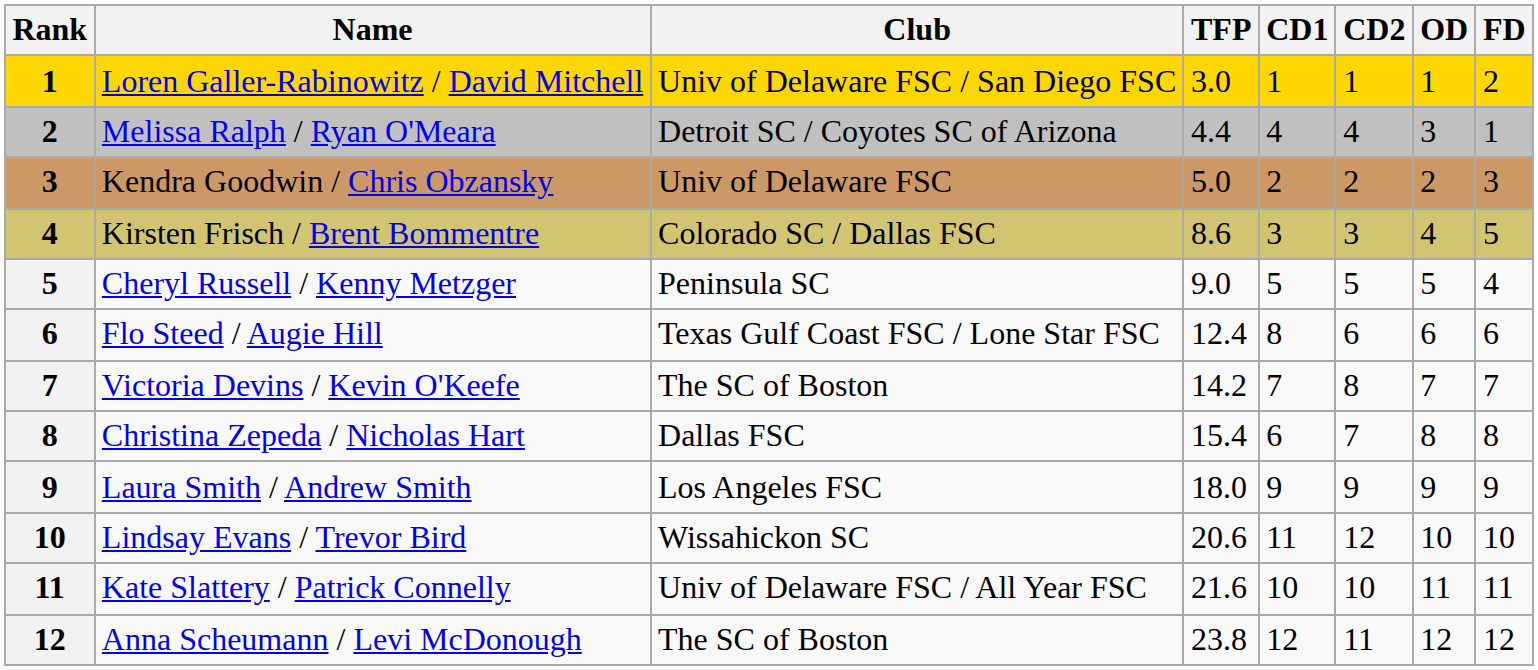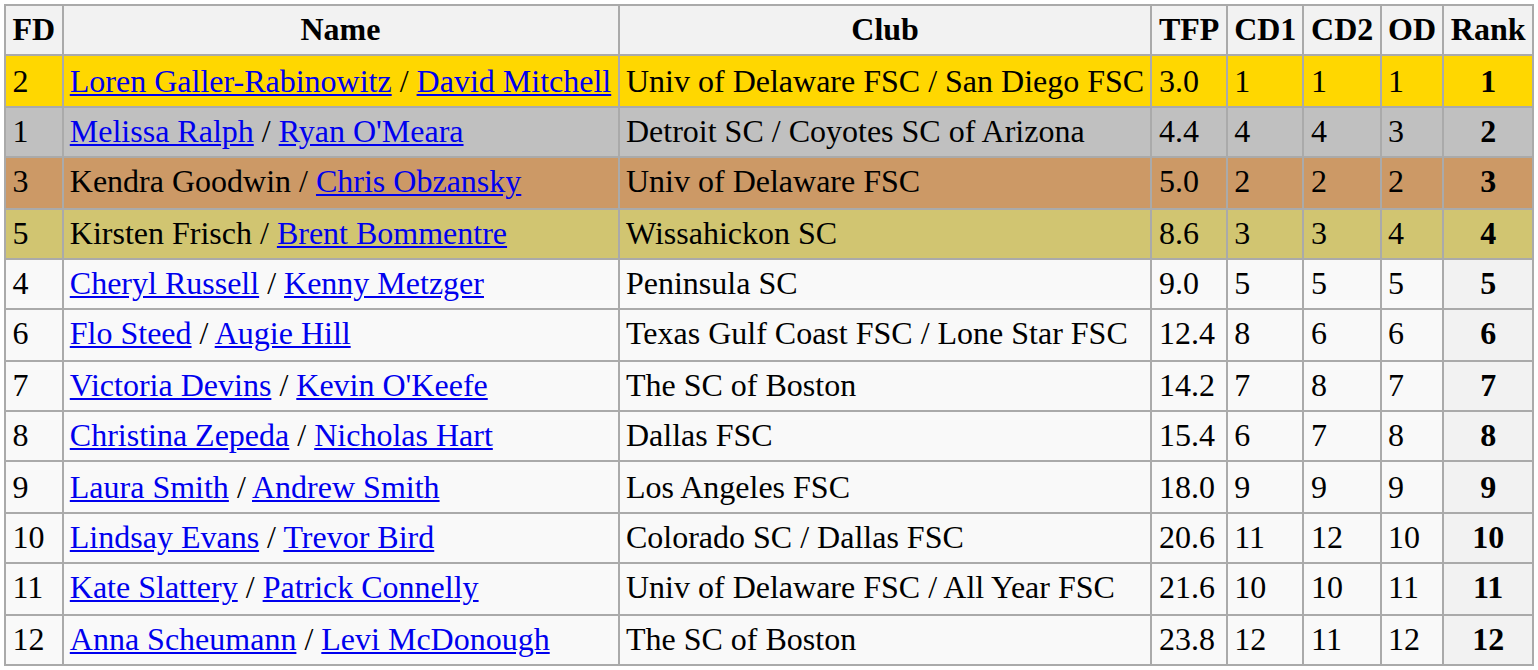columns swapped: Rank <-> FD
Kirsten Frisch / Brent Bommentre | Club: Colorado SC / Dallas FSC -> Wissahickon SC
Lindsay Evans / Trevor Bird | Club: Wissahickon SC -> Colorado SC / Dallas FSC
